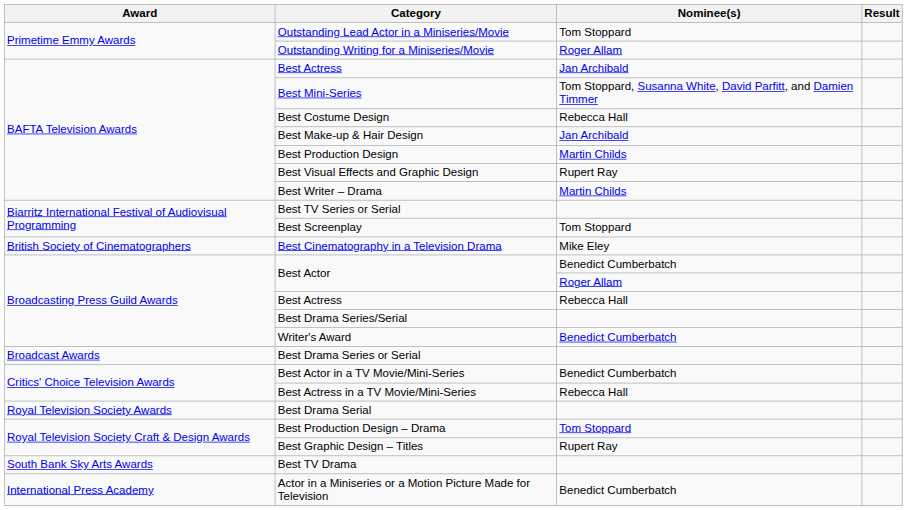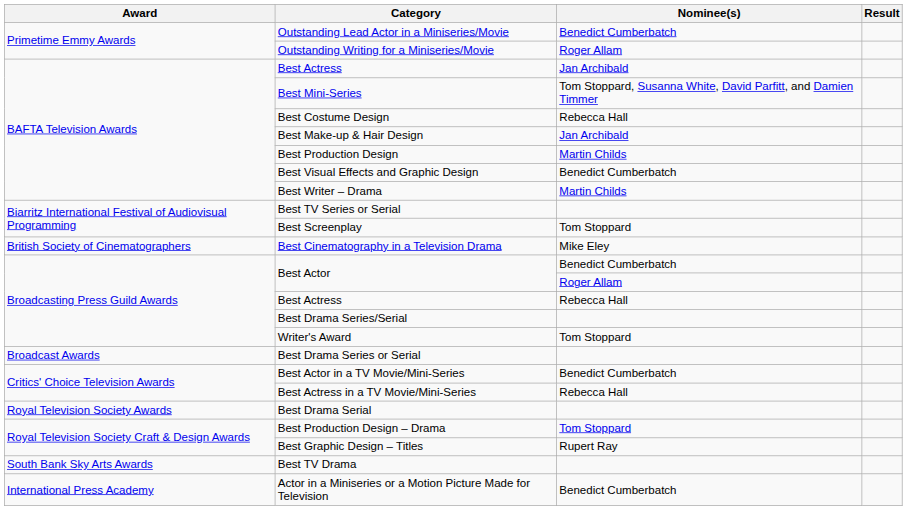Outstanding Lead Actor in a Miniseries/Movie | Nominee(s): Tom Stoppard -> Benedict Cumberbatch
Best Visual Effects and Graphic Design | Nominee(s): Rupert Ray -> Benedict Cumberbatch
Writer's Award | Nominee(s): Benedict Cumberbatch -> Tom Stoppard
